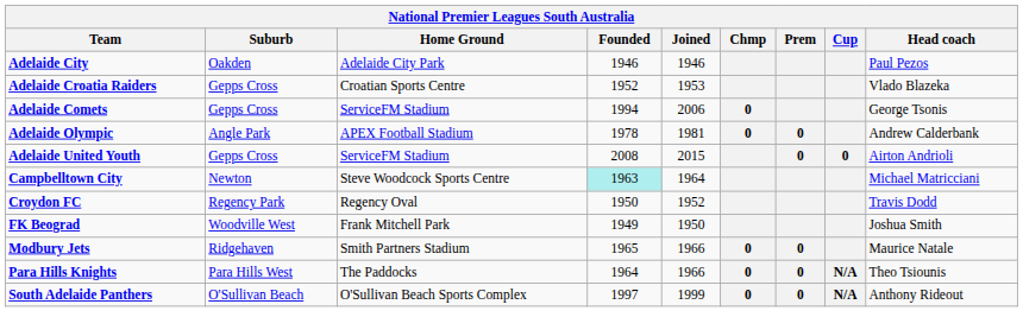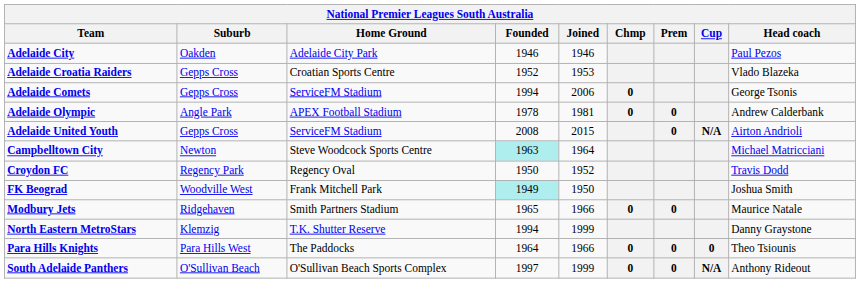Adelaide United Youth | Cup: 0 -> N/A
FK Beograd | Founded: no background -> paleturquoise background
+ row: North Eastern MetroStars | Klemzig | T.K. Shutter Reserve | 1994 | 1999 | Danny Graystone
Para Hills Knights | Cup: N/A -> 0
